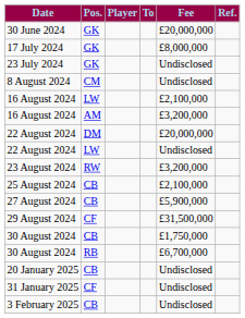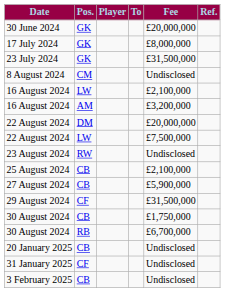23 July 2024 | Fee: Undisclosed -> £31,500,000
22 August 2024 / LW | Fee: Undisclosed -> £7,500,000
23 August 2024 | Fee: £3,200,000 -> Undisclosed
